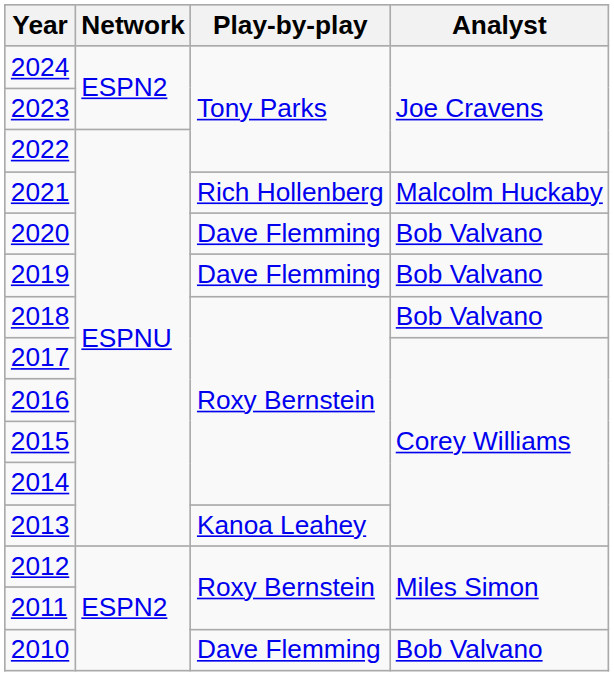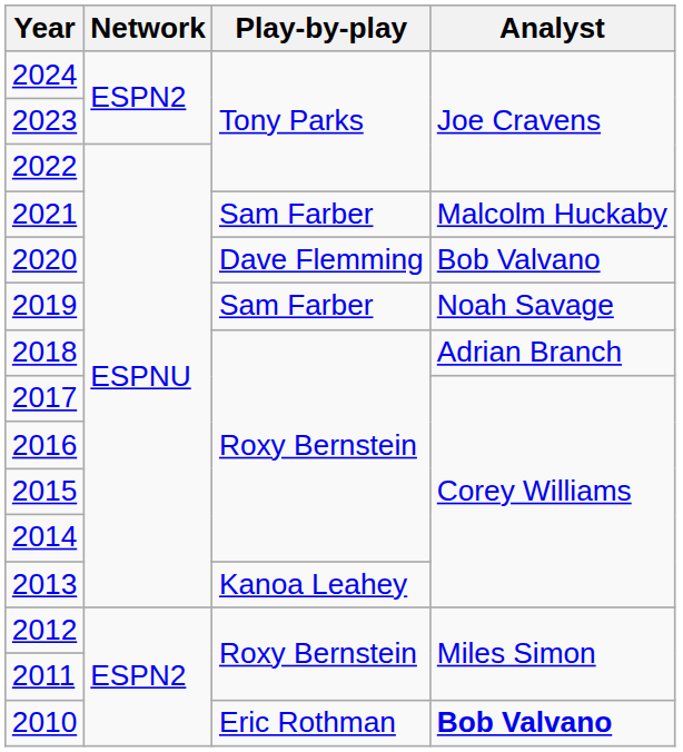2021 | Play-by-play: Rich Hollenberg -> Sam Farber
2019 | Play-by-play: Dave Flemming -> Sam Farber
2019 | Analyst: Bob Valvano -> Noah Savage
2018 | Analyst: Bob Valvano -> Adrian Branch
2010 | Play-by-play: Dave Flemming -> Eric Rothman
2010 | Analyst: normal -> bold
